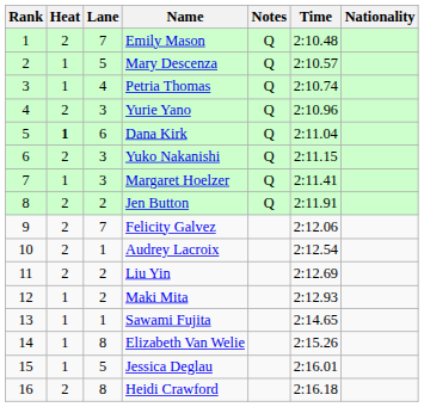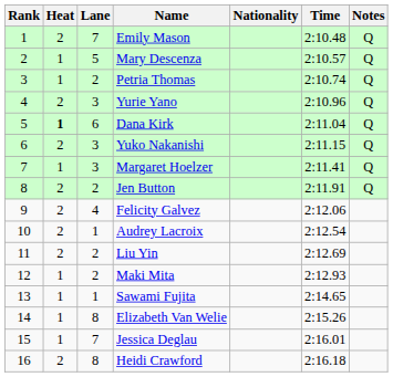columns swapped: Nationality <-> Notes
Petria Thomas | Lane: 4 -> 2
Felicity Galvez | Lane: 7 -> 4
Jessica Deglau | Lane: 5 -> 7
